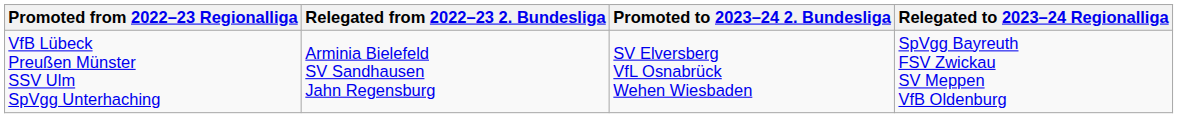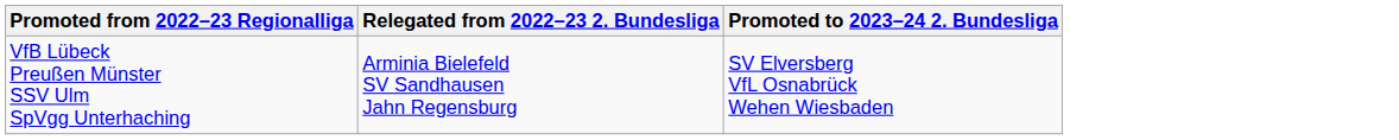- column: Relegated to 2023–24 Regionalliga | SpVgg Bayreuth FSV Zwickau SV Meppen VfB Oldenburg
